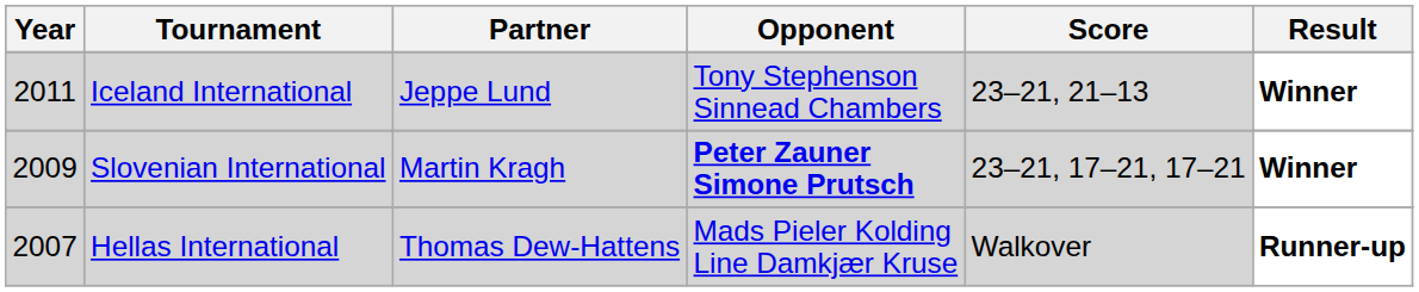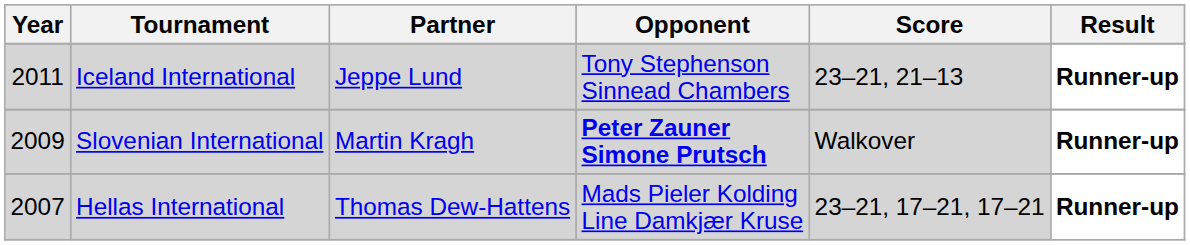Iceland International | Result: Winner -> Runner-up
Slovenian International | Score: 23–21, 17–21, 17–21 -> Walkover
Slovenian International | Result: Winner -> Runner-up
Hellas International | Score: Walkover -> 23–21, 17–21, 17–21
